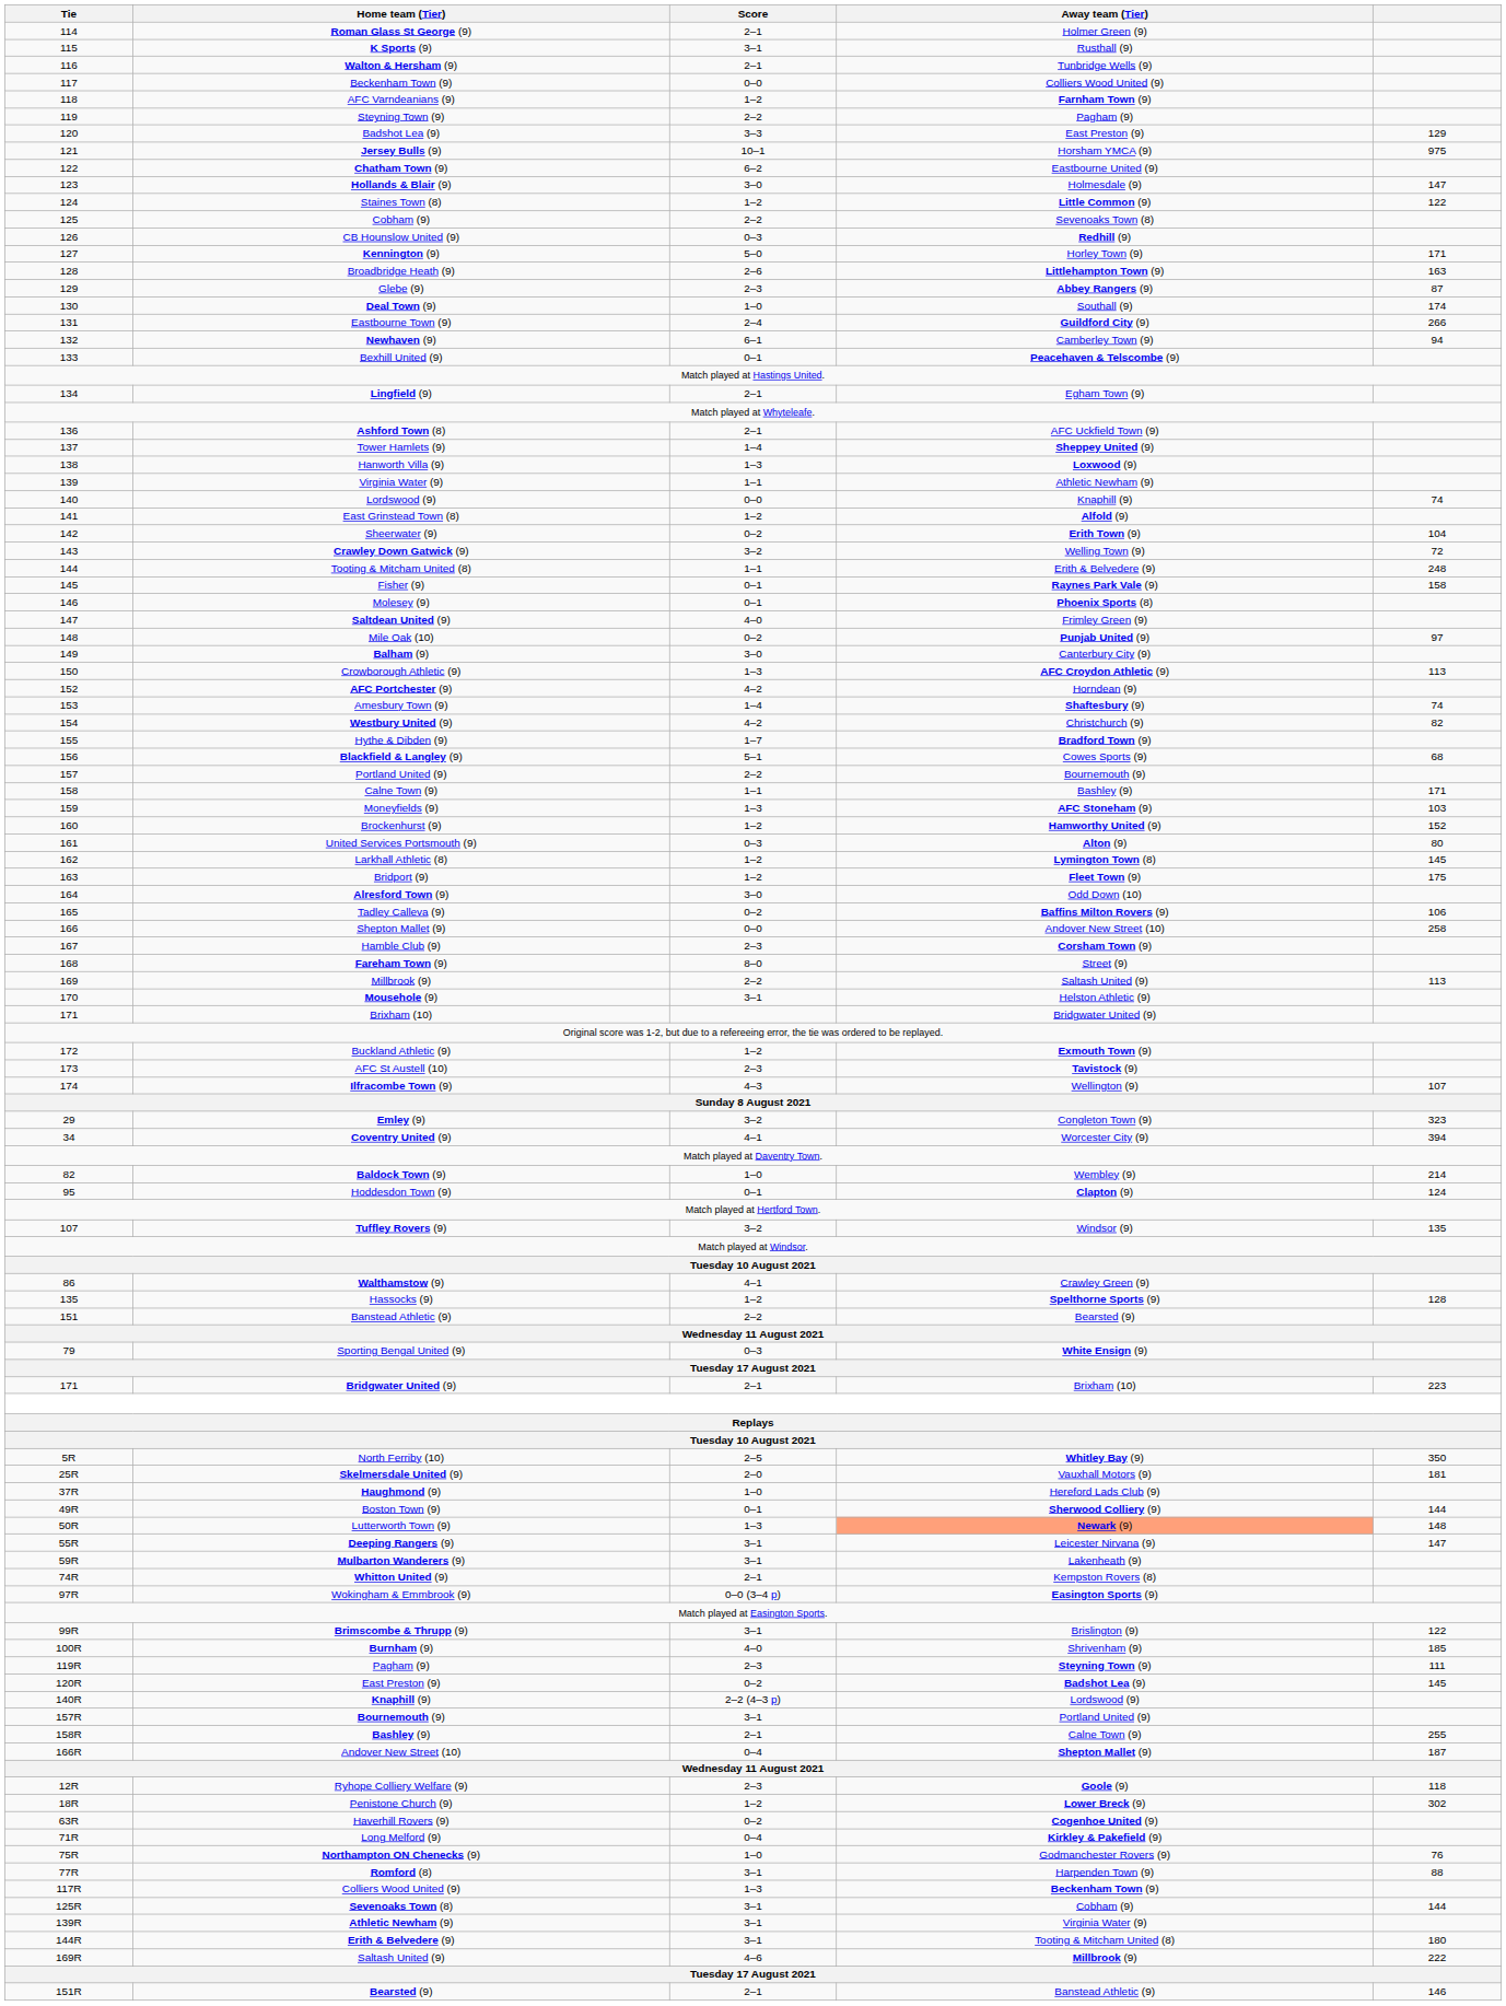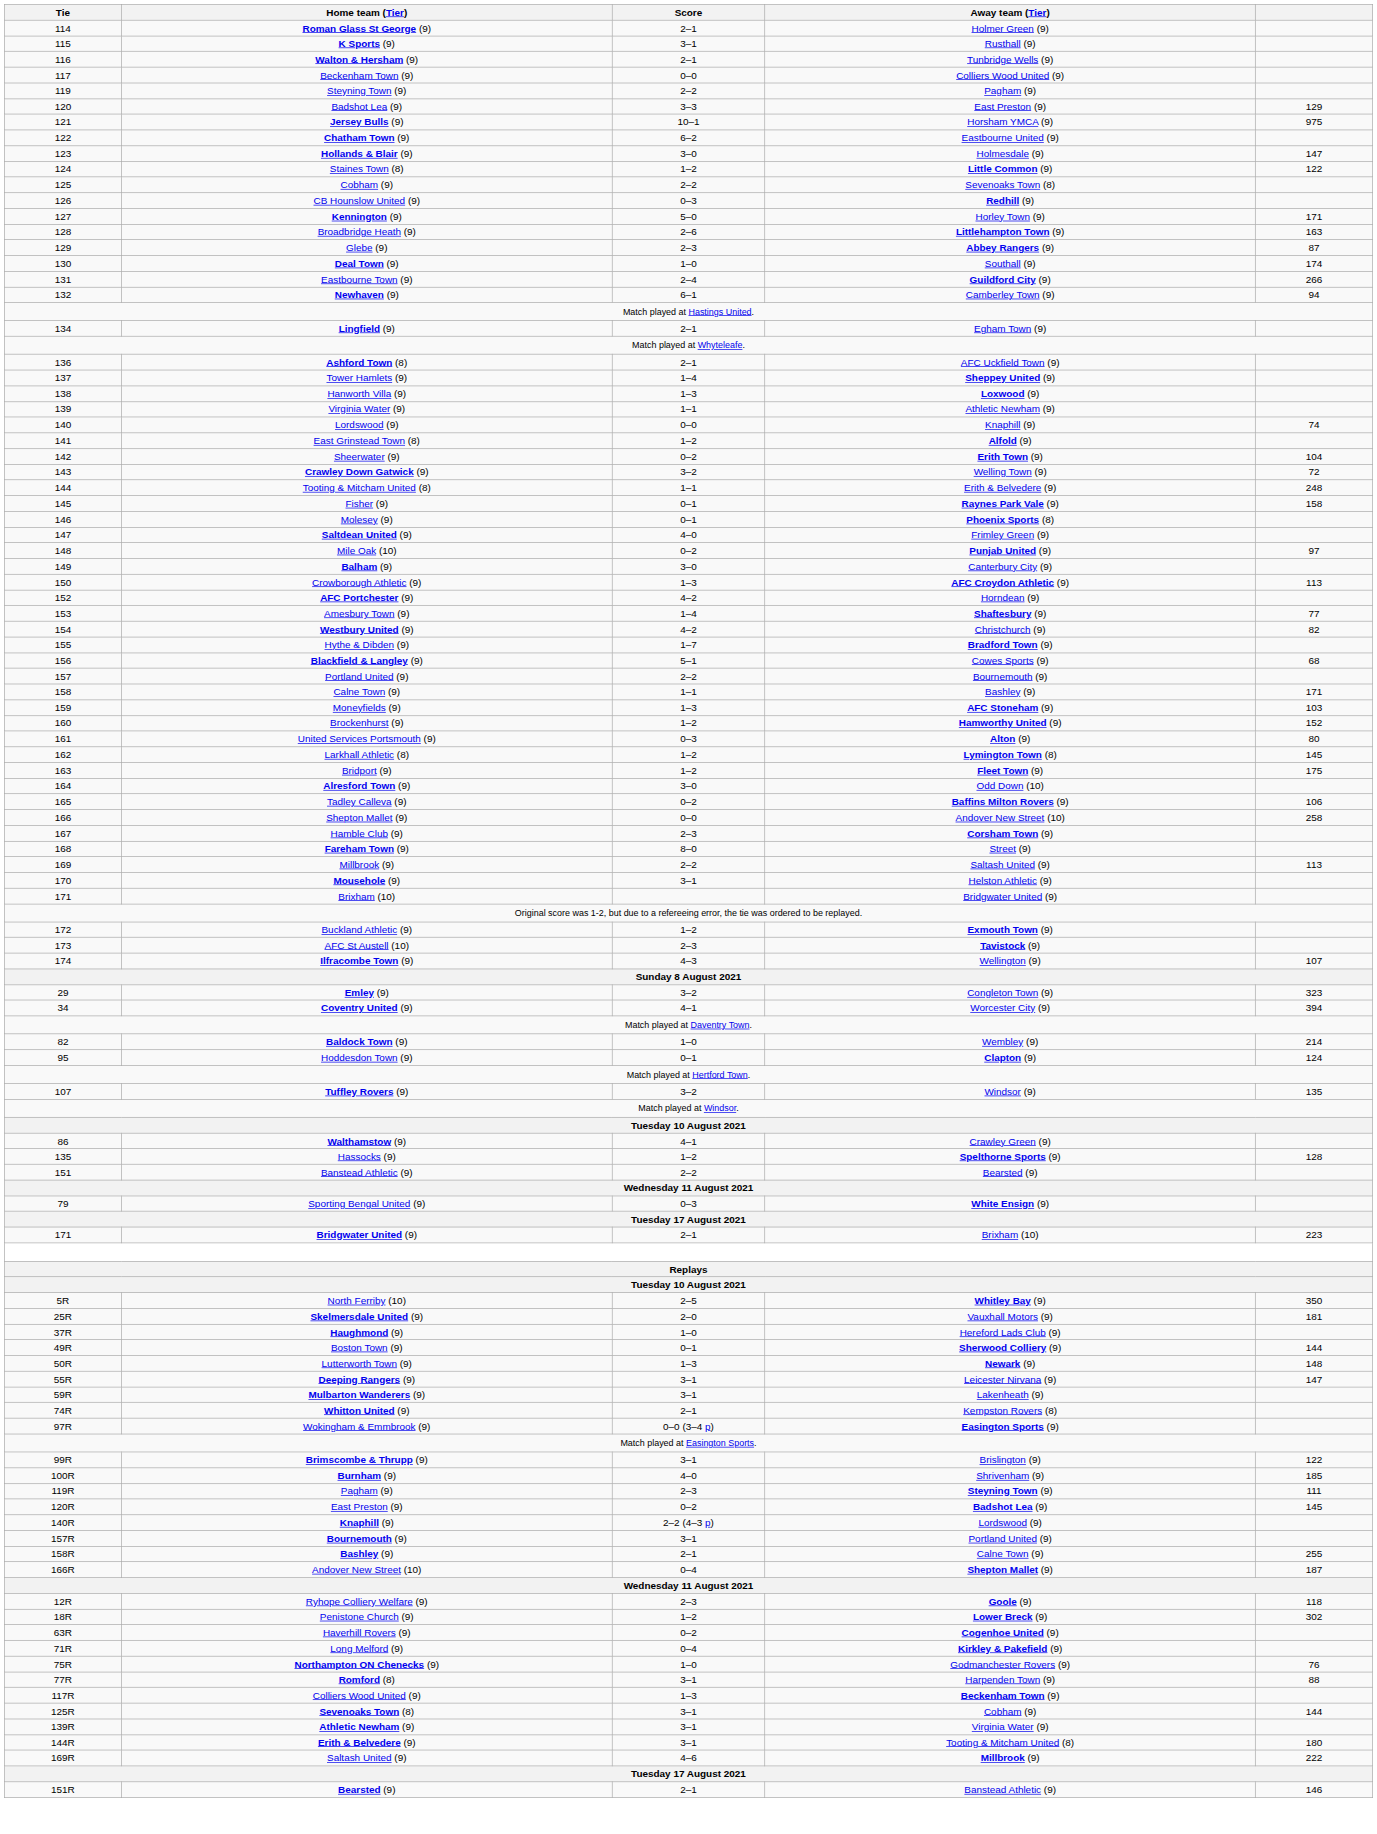- row: 118 | AFC Varndeanians (9) | 1–2 | Farnham Town (9)
- row: 133 | Bexhill United (9) | 0–1 | Peacehaven & Telscombe (9)
Amesbury Town (9) | column 5: 74 -> 77
Lutterworth Town (9) | Away team (Tier): lightsalmon background -> no background
